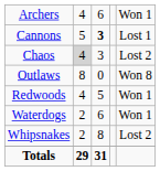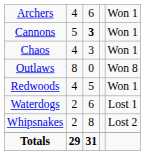Cannons | column 5: Lost 1 -> Won 1
Chaos | column 2: lightgrey background -> no background
Chaos | column 5: Lost 2 -> Won 1
Waterdogs | column 5: Won 1 -> Lost 1
